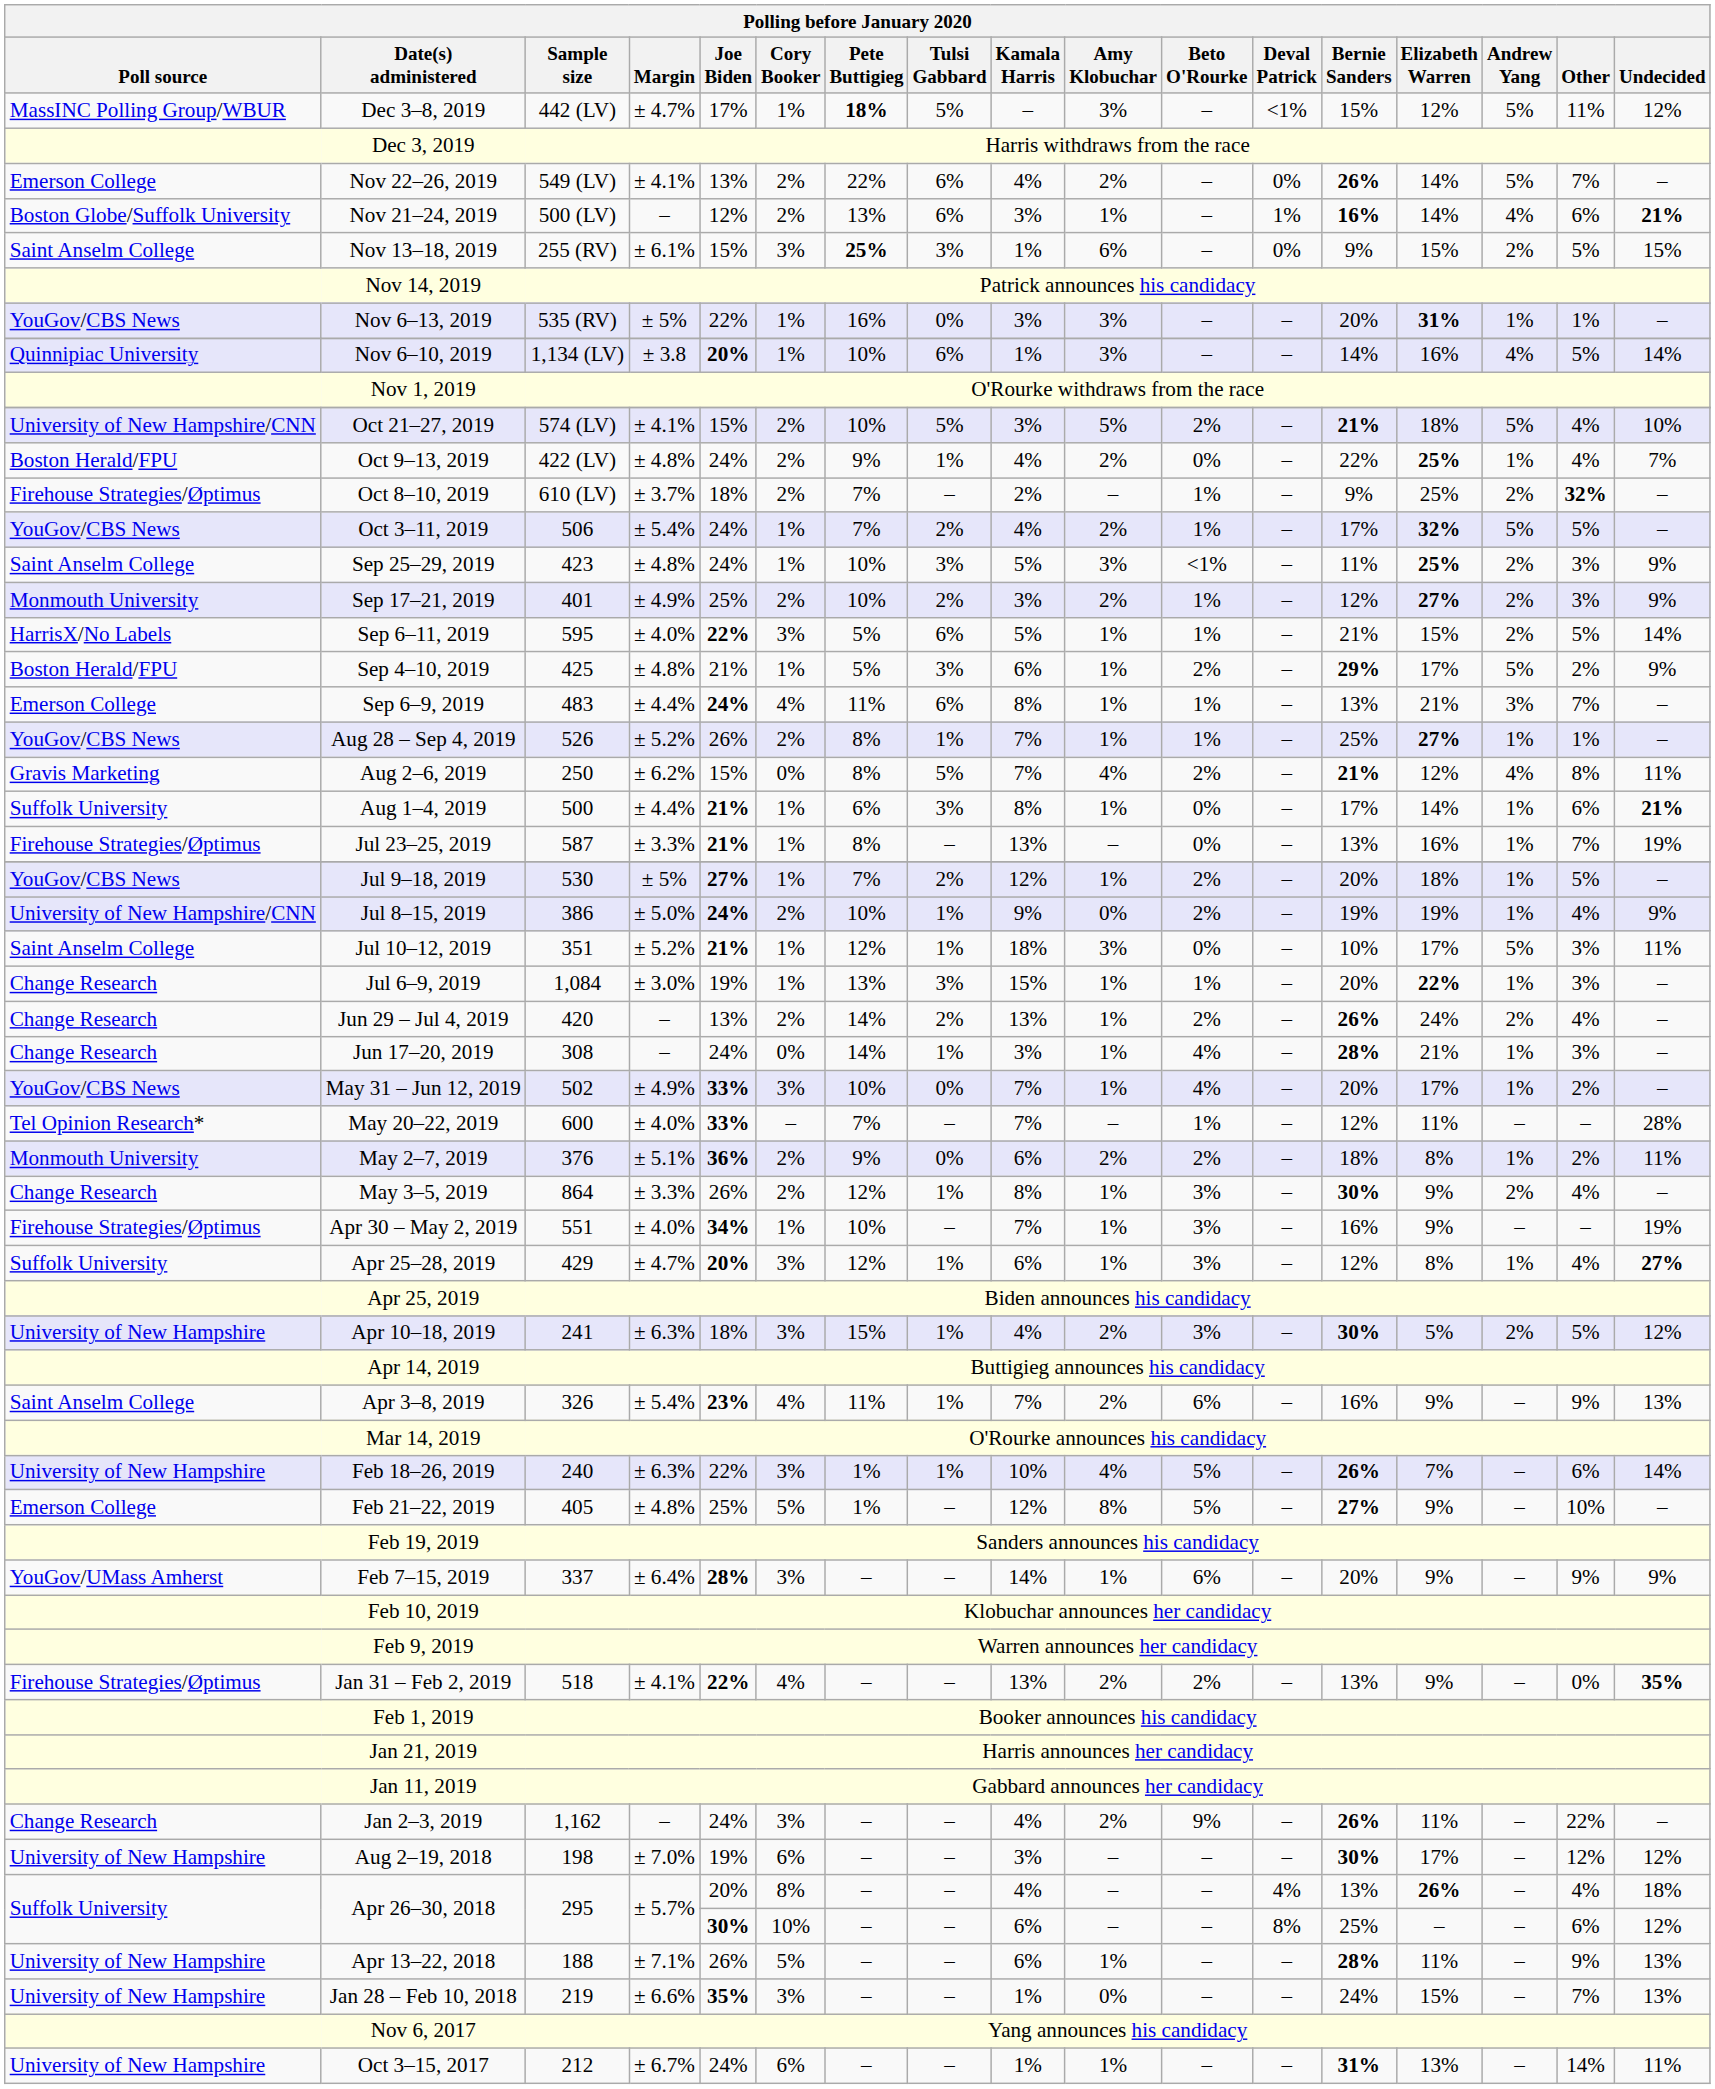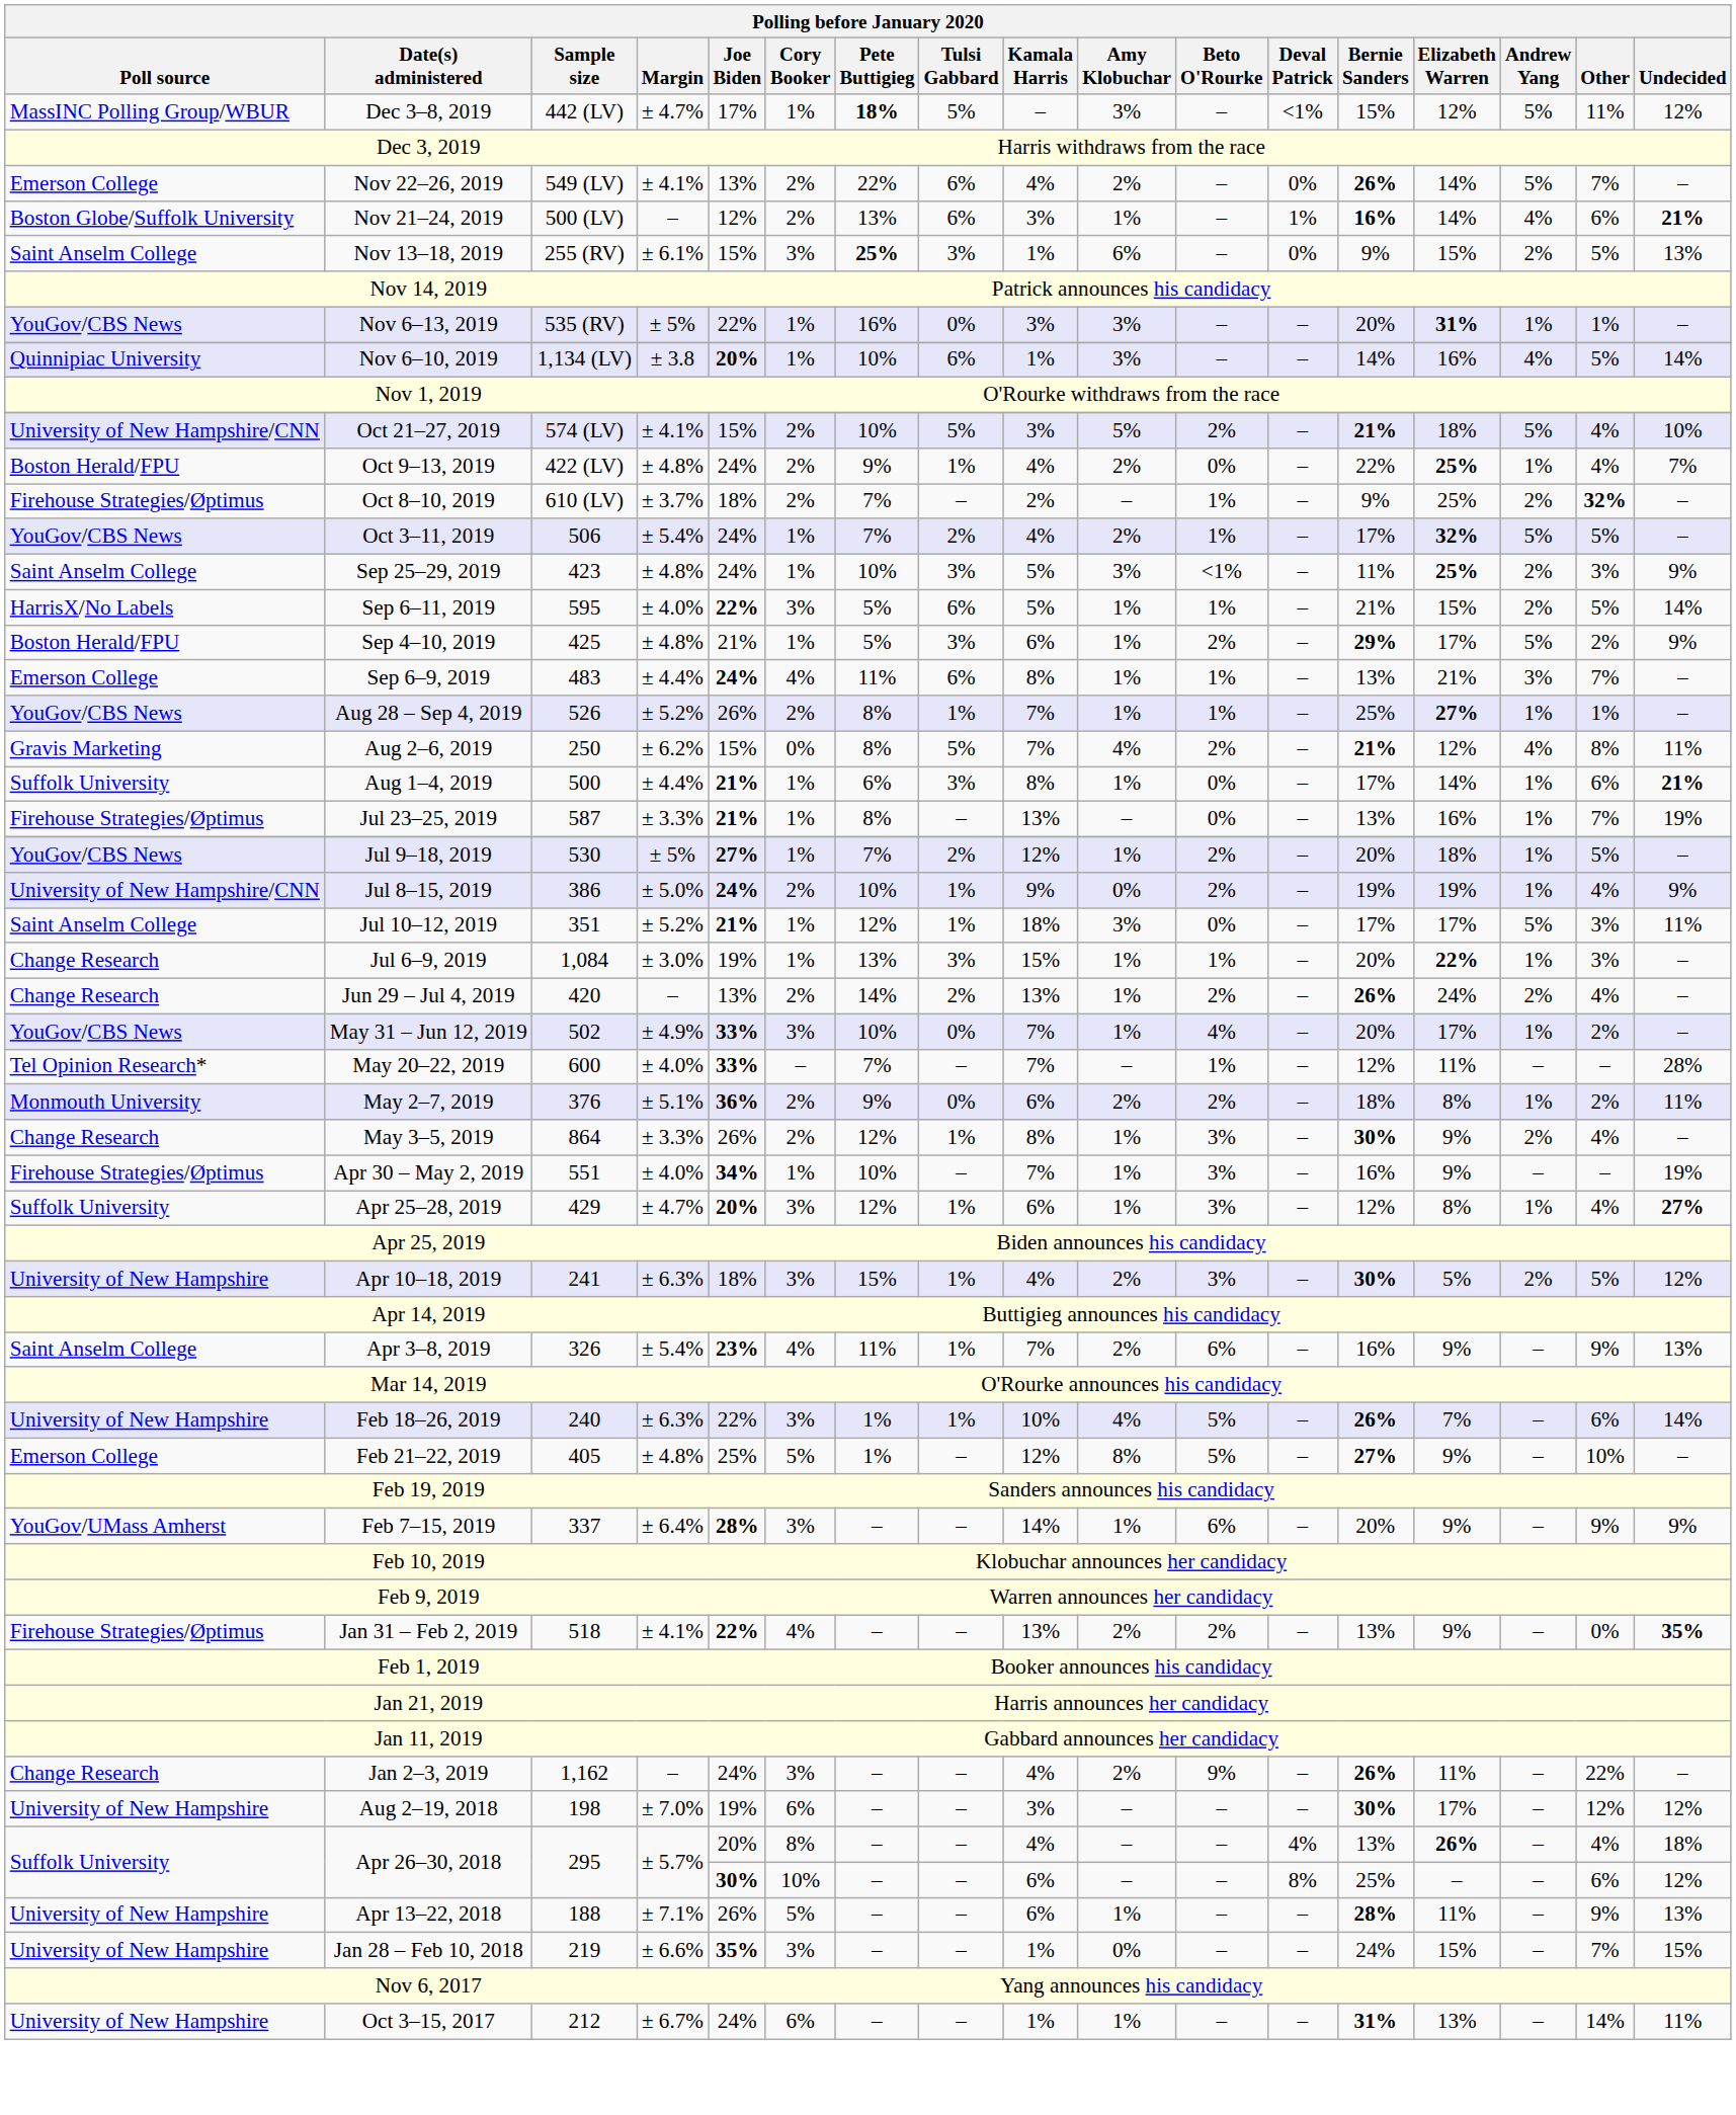Nov 13–18, 2019 | Undecided: 15% -> 13%
- row: Monmouth University | Sep 17–21, 2019 | 401 | ± 4.9% | 25% | 2% | 10% | 2% | 3% | 2% | 1% | – | 12% | 27% | 2% | 3% | 9%
Jul 10–12, 2019 | Bernie Sanders: 10% -> 17%
- row: Change Research | Jun 17–20, 2019 | 308 | – | 24% | 0% | 14% | 1% | 3% | 1% | 4% | – | 28% | 21% | 1% | 3% | –
Jan 28 – Feb 10, 2018 | Undecided: 13% -> 15%
